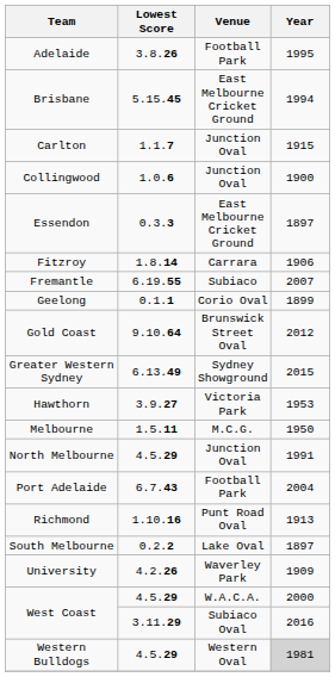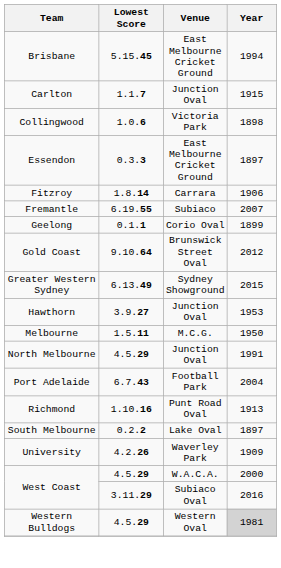- row: Adelaide | 3.8.26 | Football Park | 1995
Collingwood | Venue: Junction Oval -> Victoria Park
Collingwood | Year: 1900 -> 1898
Hawthorn | Venue: Victoria Park -> Junction Oval
